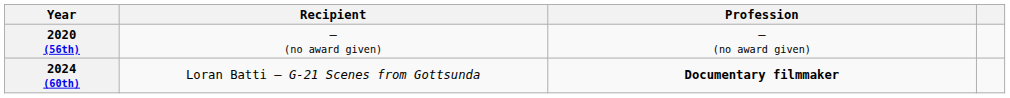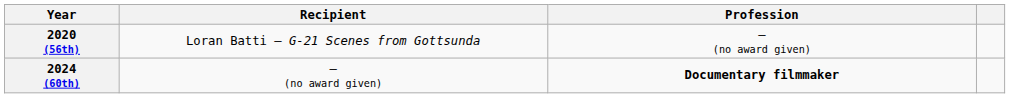2020 (56th) | Recipient: — (no award given) -> Loran Batti – G-21 Scenes from Gottsunda
2024 (60th) | Recipient: Loran Batti – G-21 Scenes from Gottsunda -> — (no award given)
